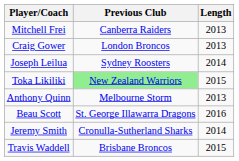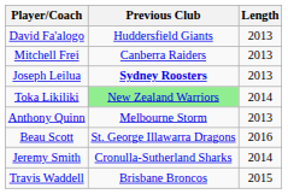+ row: David Fa'alogo | Huddersfield Giants | 2013
- row: Craig Gower | London Broncos | 2013
Joseph Leilua | Previous Club: normal -> bold
Joseph Leilua | Length: 2014 -> 2013
Toka Likiliki | Length: 2015 -> 2014
